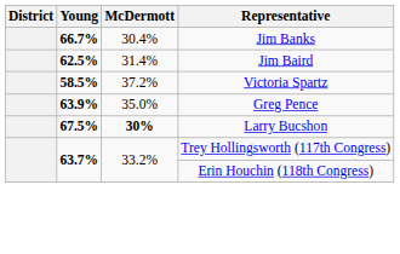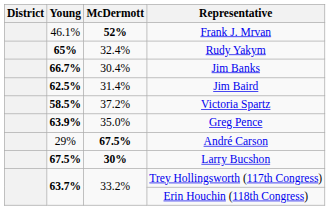+ row: 46.1% | 52% | Frank J. Mrvan
+ row: 65% | 32.4% | Rudy Yakym
+ row: 29% | 67.5% | André Carson
